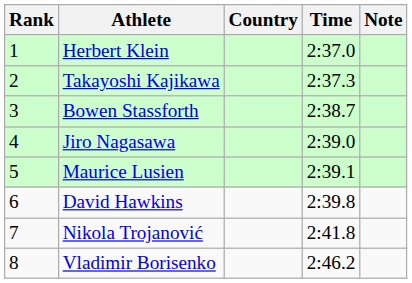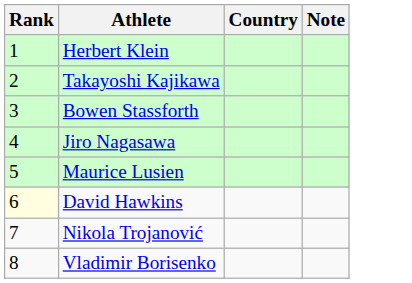- column: Time | 2:37.0 | 2:37.3 | 2:38.7 | 2:39.0 | 2:39.1 | 2:39.8 | 2:41.8 | 2:46.2
David Hawkins | Rank: no background -> lightyellow background
